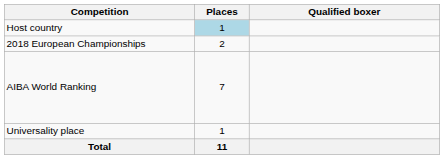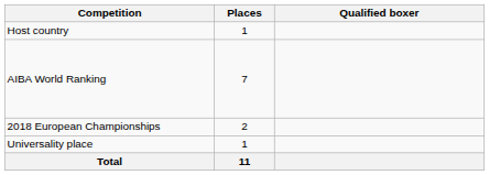Host country | Places: lightblue background -> no background
rows swapped: AIBA World Ranking <-> 2018 European Championships
